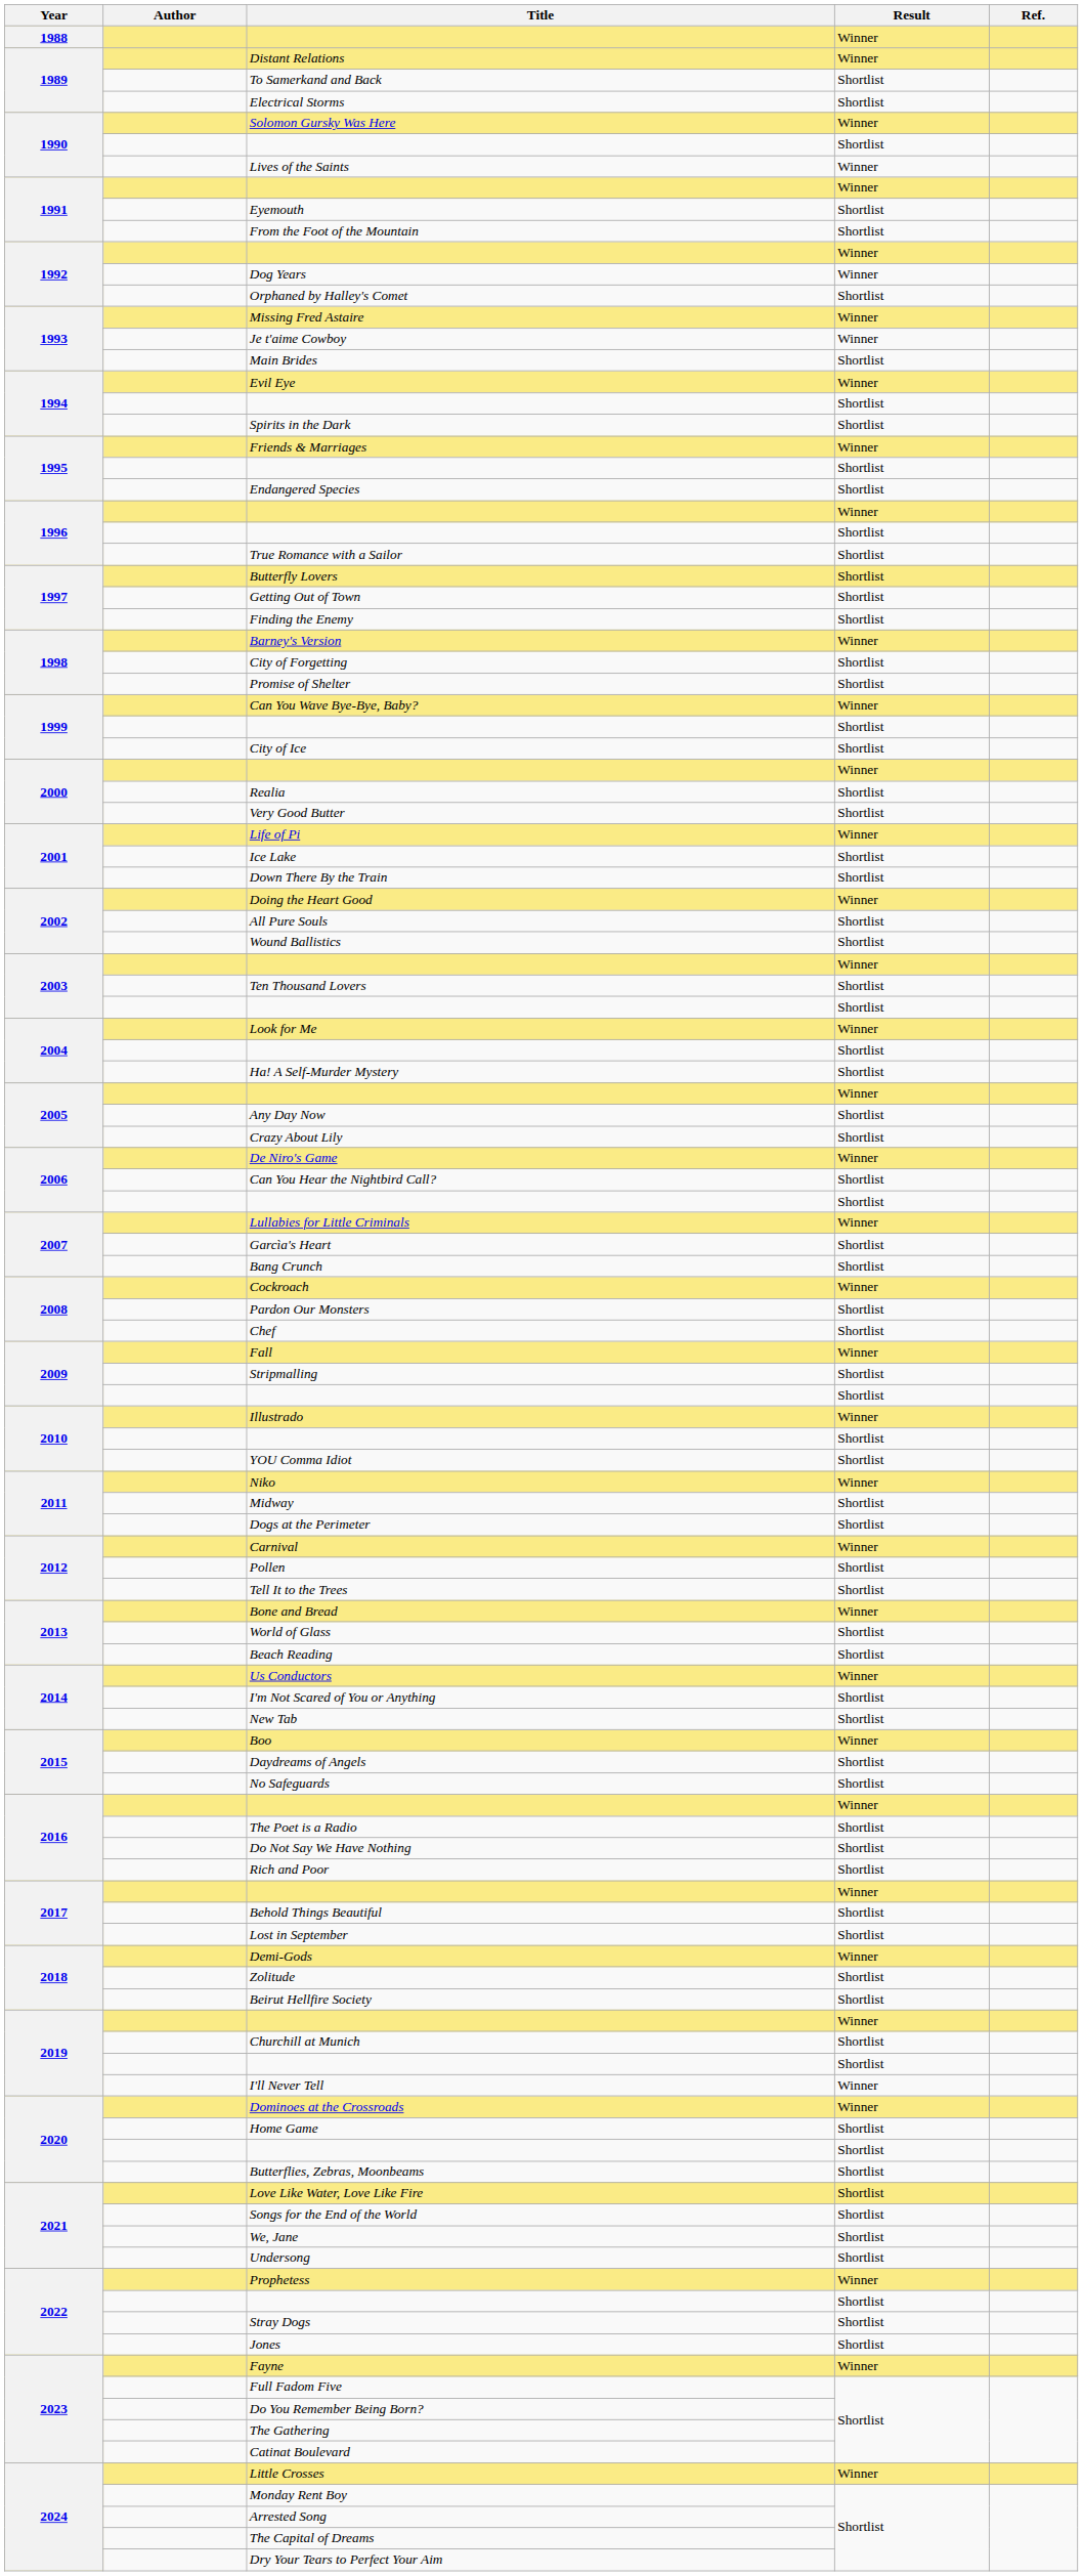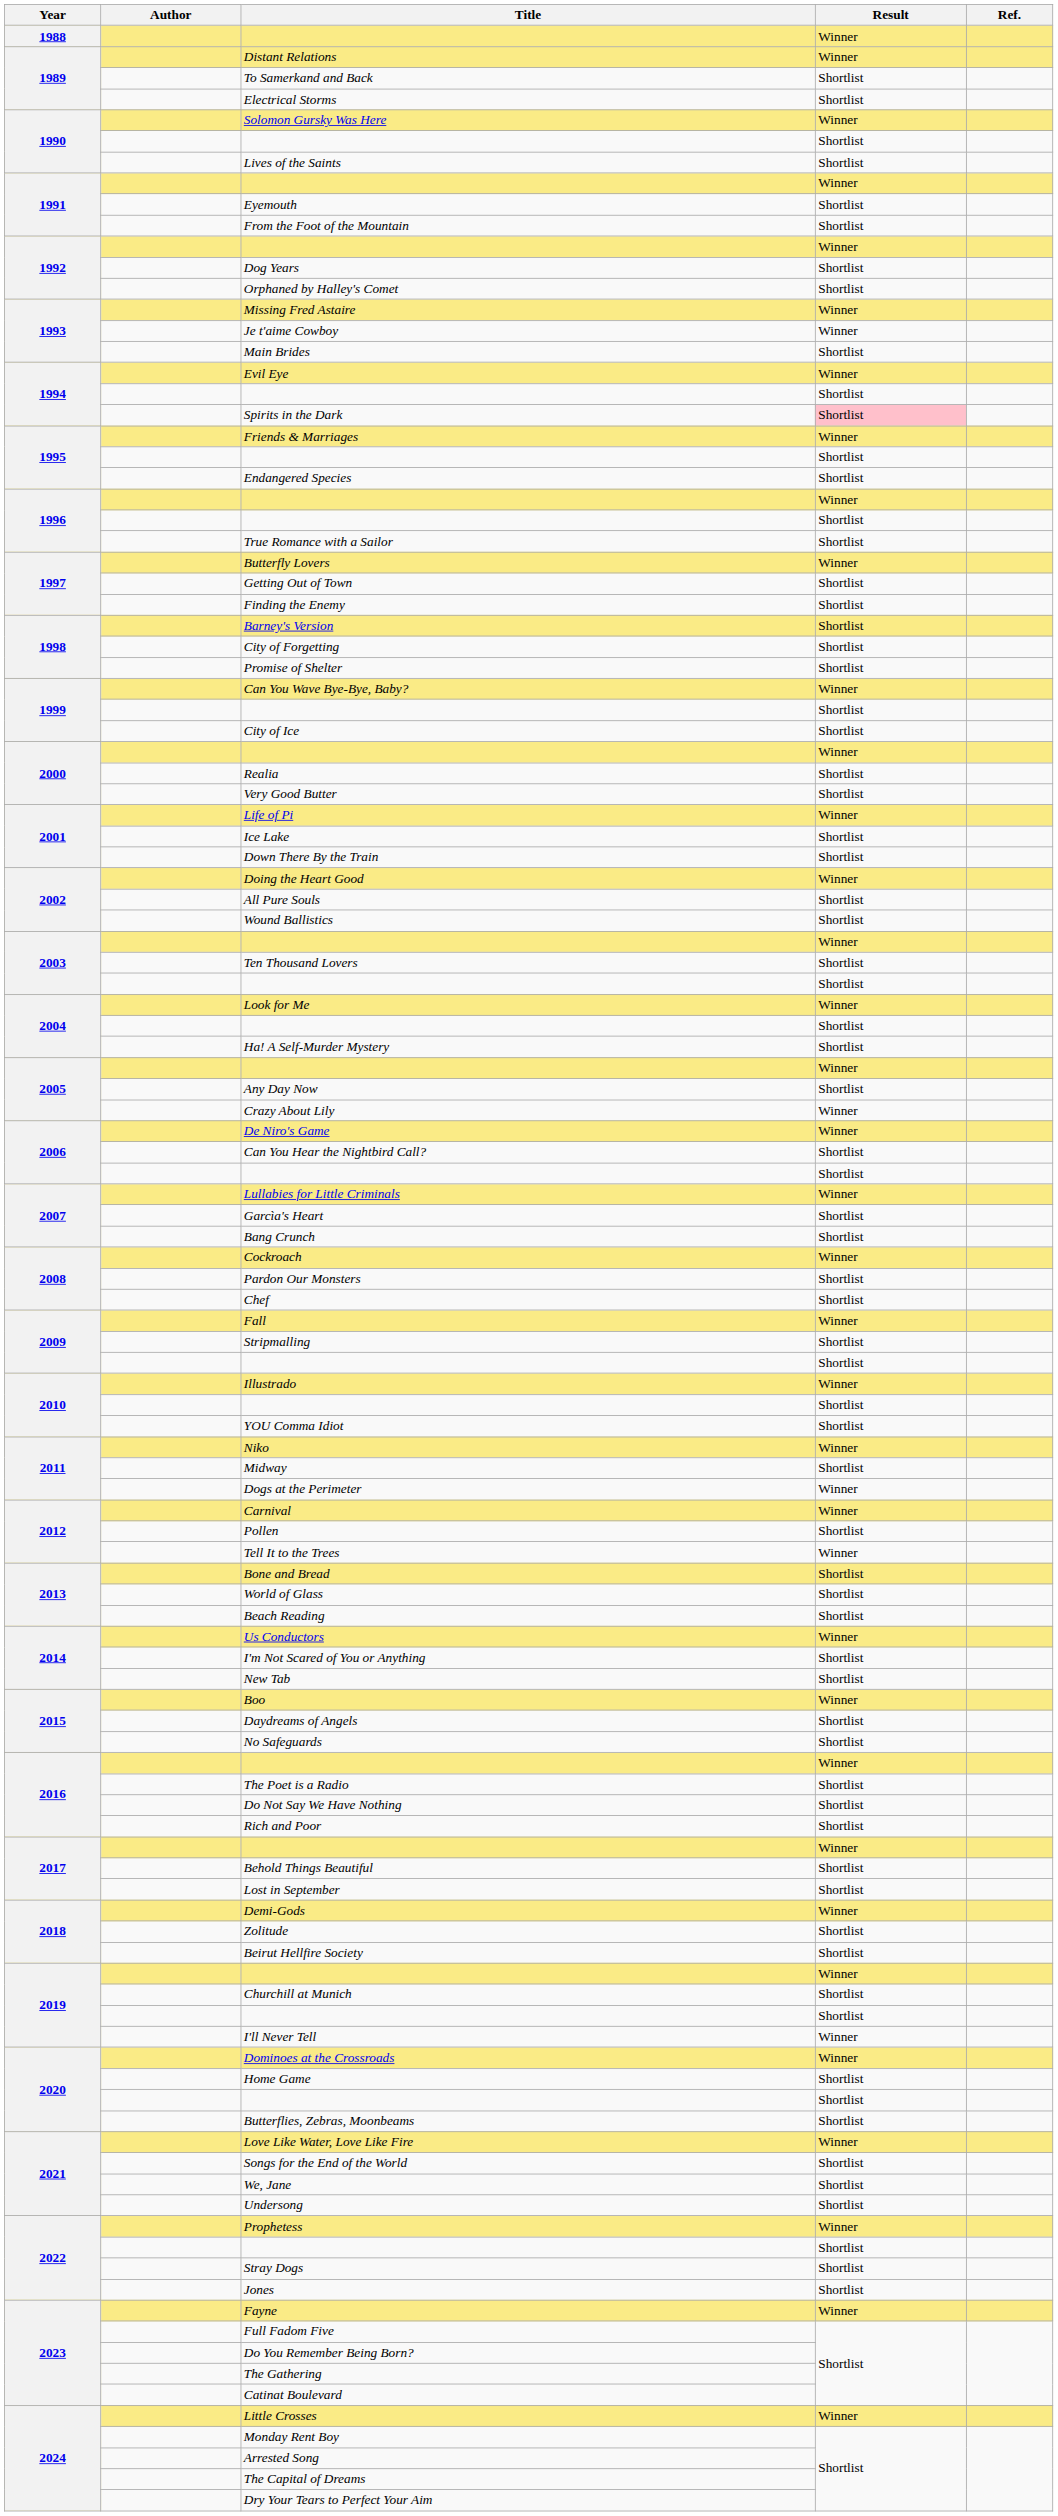Lives of the Saints | Result: Winner -> Shortlist
Dog Years | Result: Winner -> Shortlist
Spirits in the Dark | Result: no background -> pink background
Butterfly Lovers | Result: Shortlist -> Winner
Barney's Version | Result: Winner -> Shortlist
Crazy About Lily | Result: Shortlist -> Winner
Dogs at the Perimeter | Result: Shortlist -> Winner
Tell It to the Trees | Result: Shortlist -> Winner
Bone and Bread | Result: Winner -> Shortlist
Love Like Water, Love Like Fire | Result: Shortlist -> Winner
